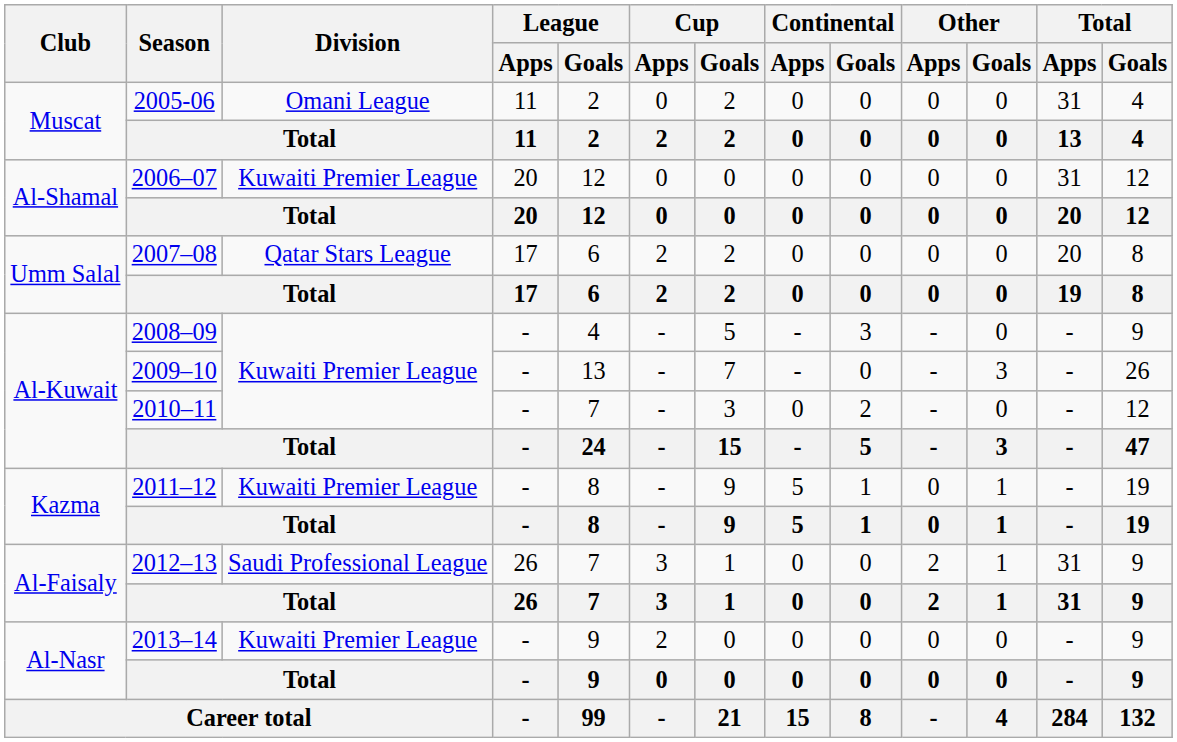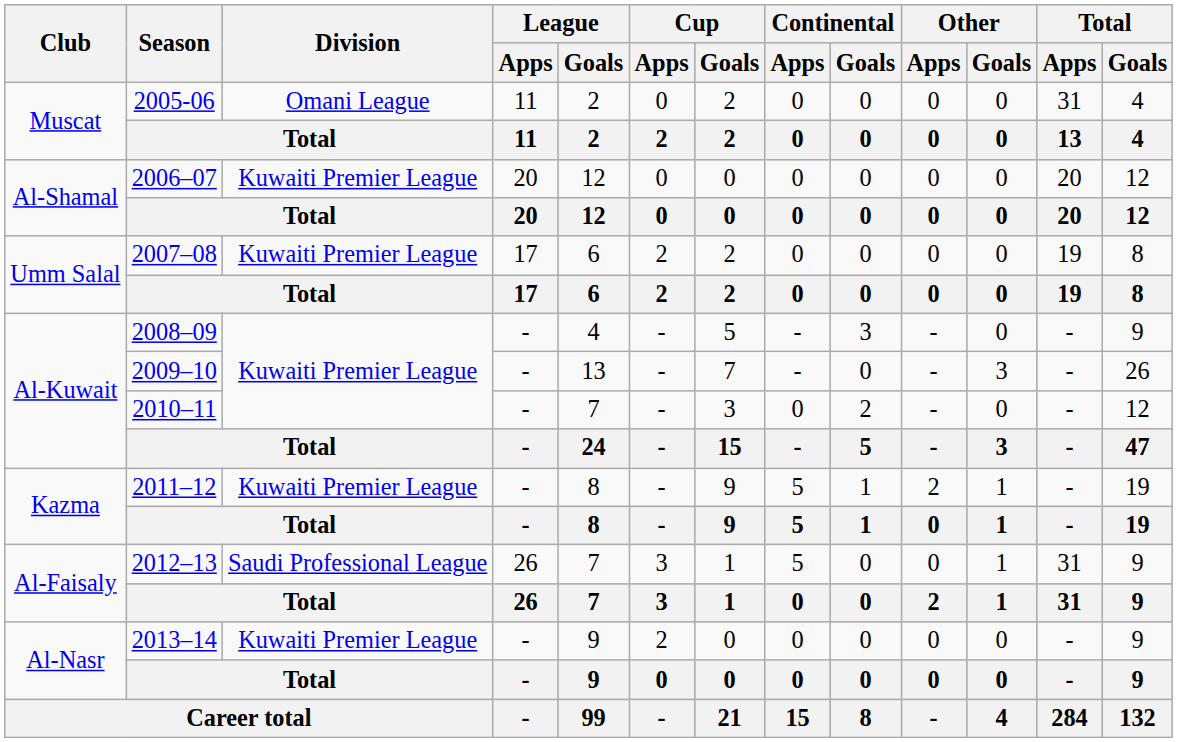2006–07 | Total / Apps: 31 -> 20
2007–08 | Division: Qatar Stars League -> Kuwaiti Premier League
2007–08 | Total / Apps: 20 -> 19
2011–12 | Other / Apps: 0 -> 2
2012–13 | Continental / Apps: 0 -> 5
2012–13 | Other / Apps: 2 -> 0
